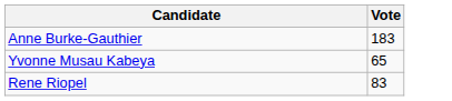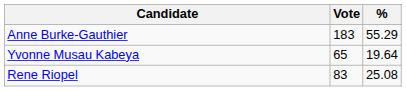+ column: % | 55.29 | 19.64 | 25.08
